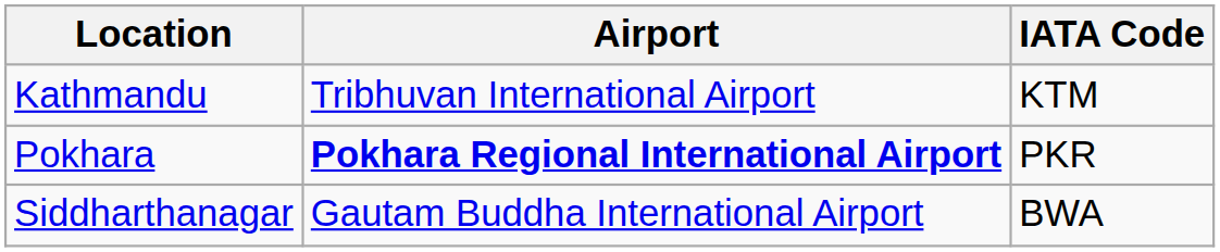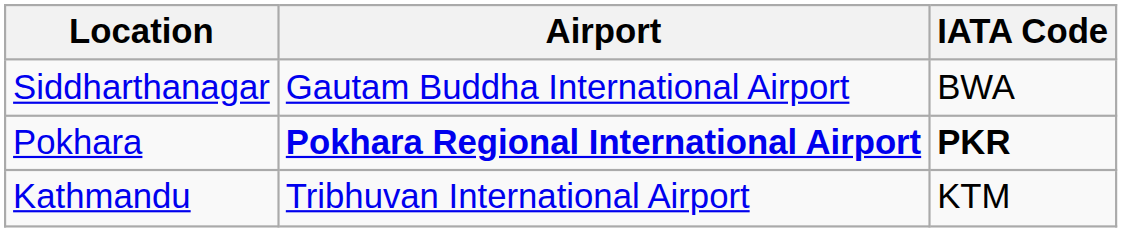rows swapped: Kathmandu <-> Siddharthanagar
Pokhara | IATA Code: normal -> bold
